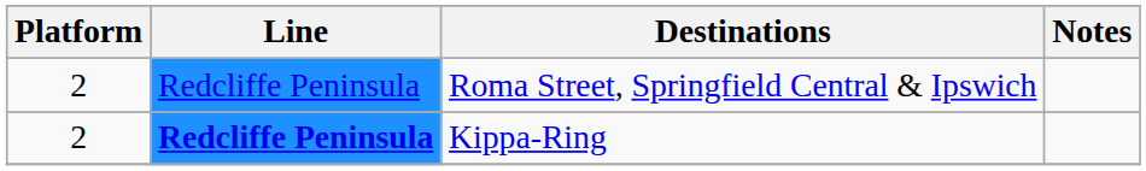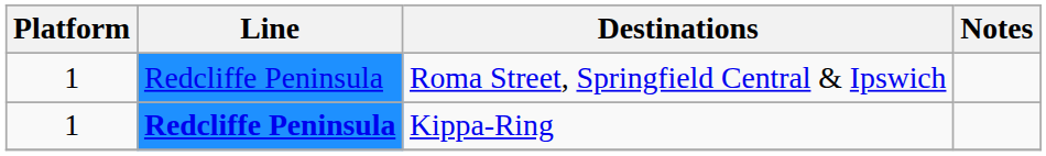Roma Street, Springfield Central & Ipswich | Platform: 2 -> 1
Kippa-Ring | Platform: 2 -> 1
